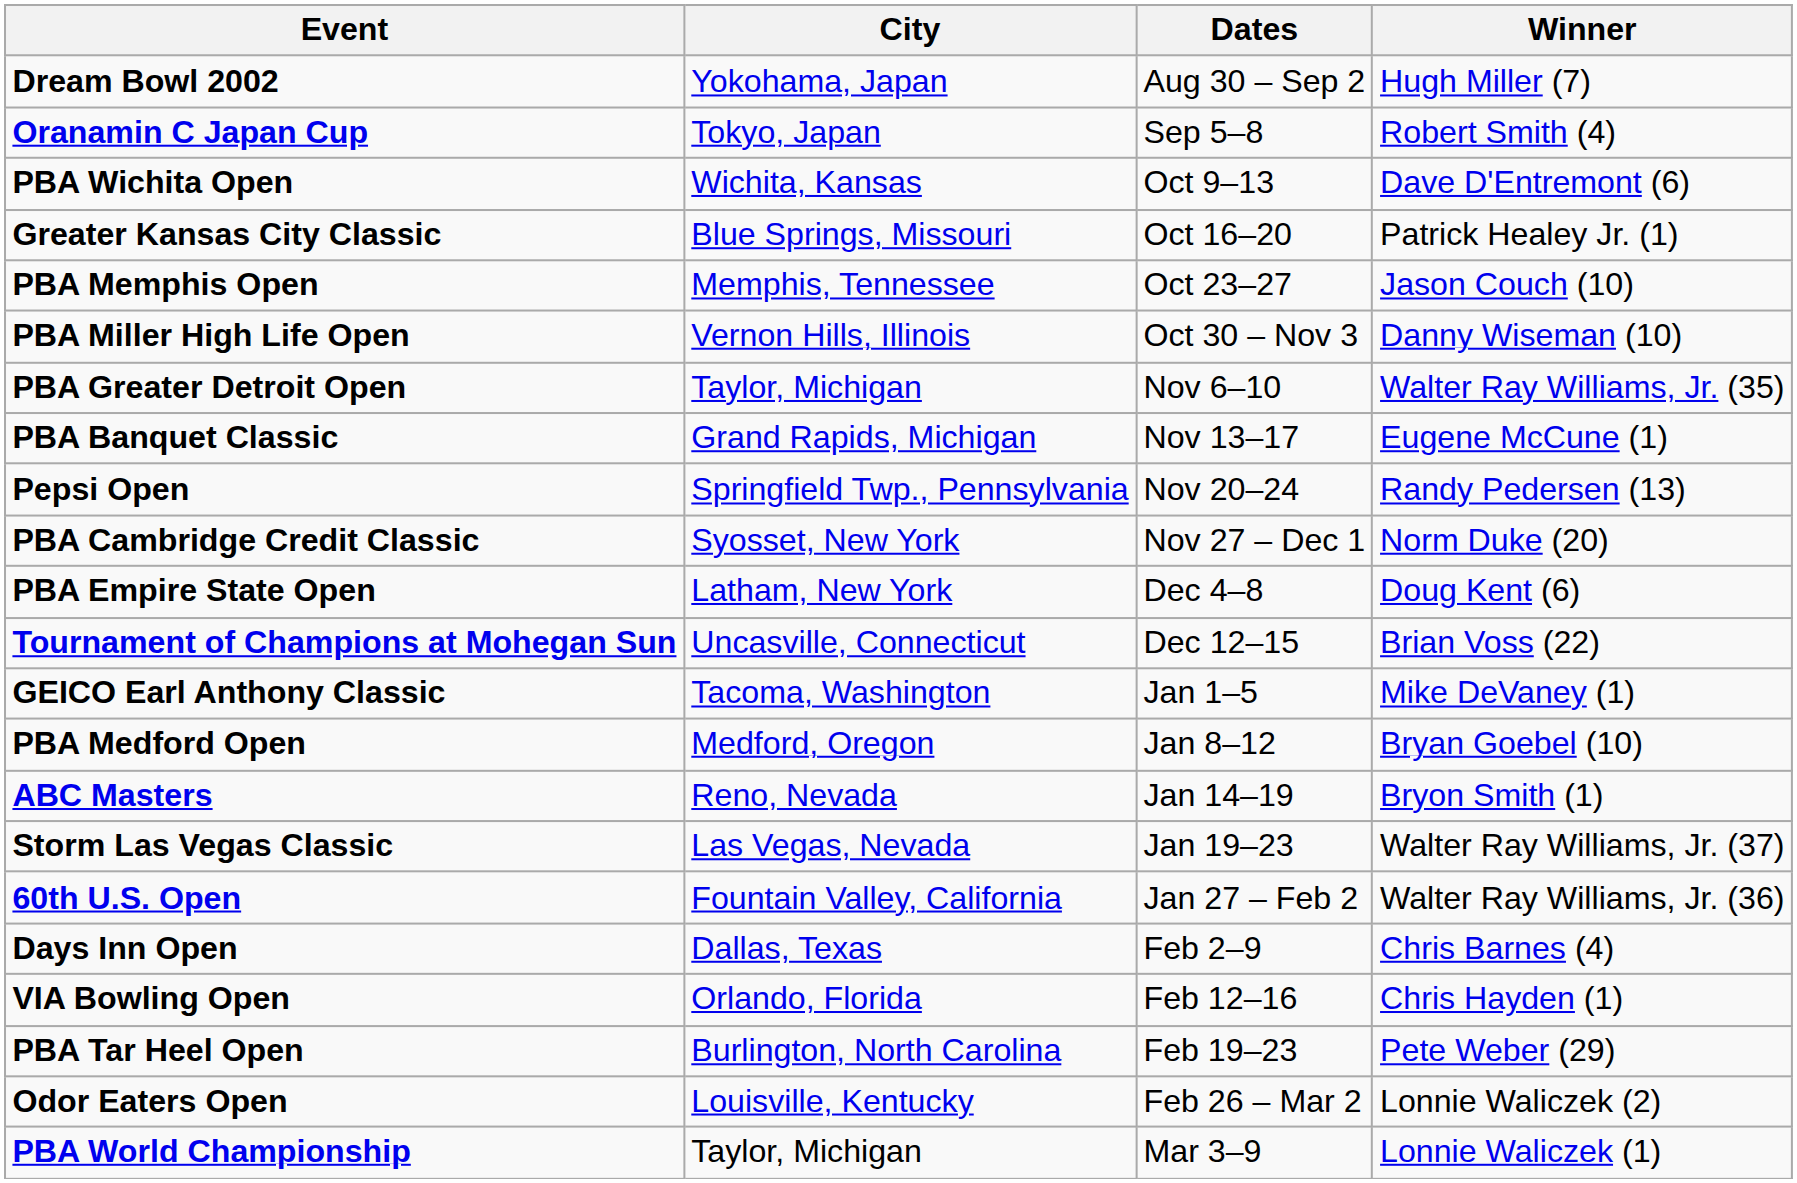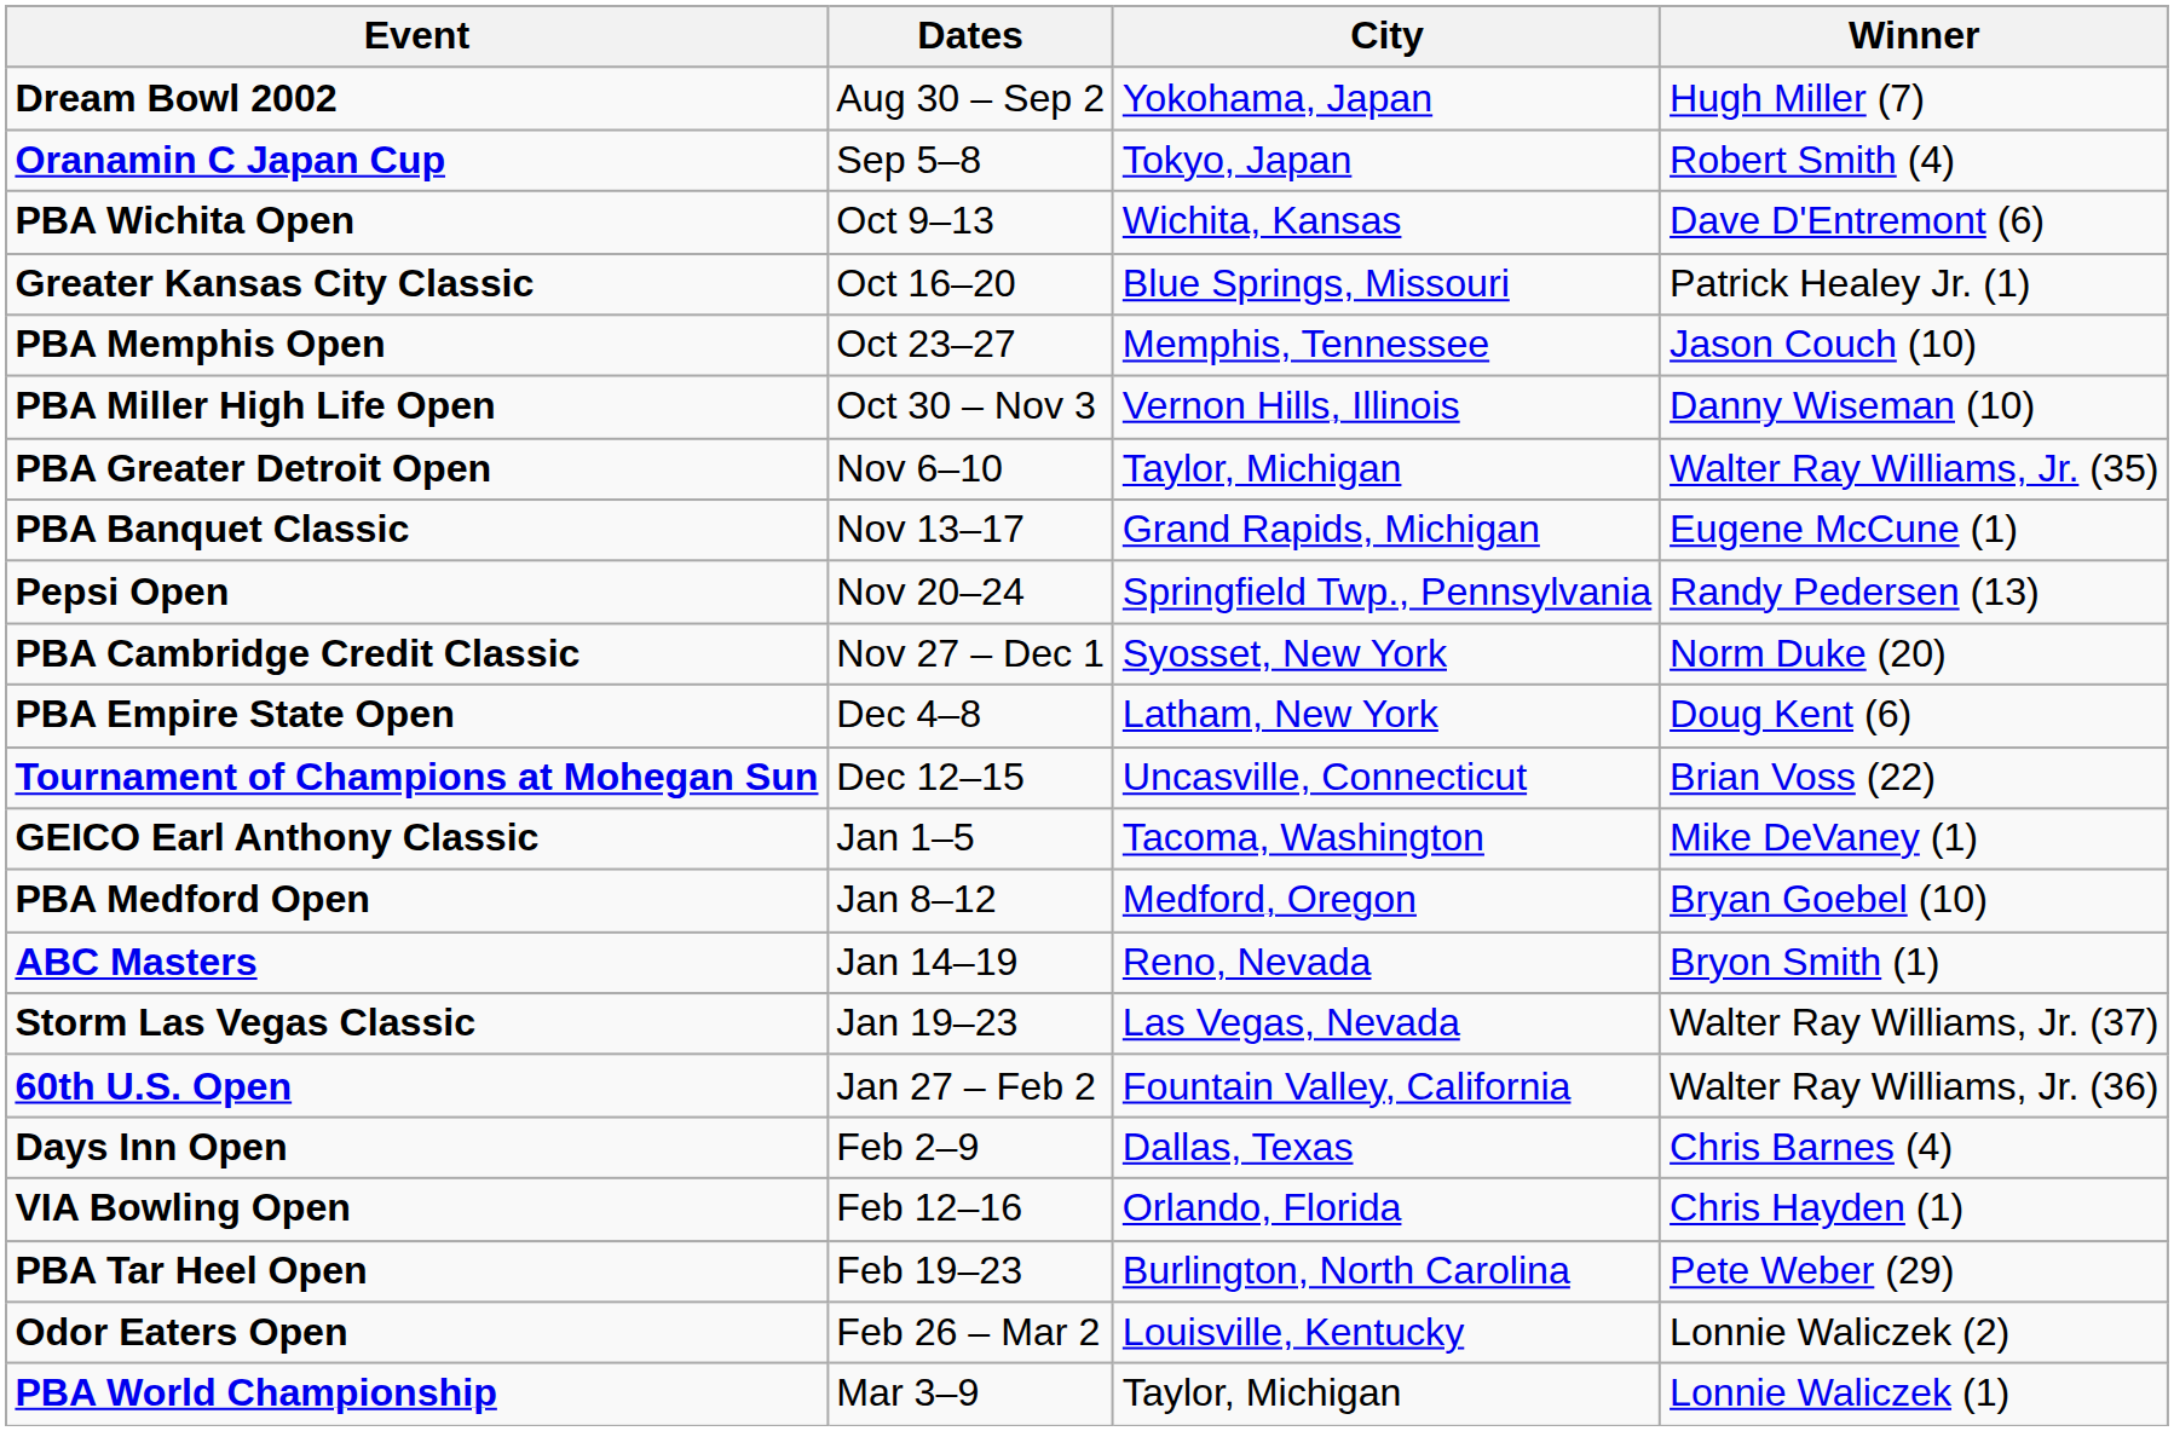columns swapped: City <-> Dates
